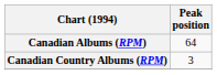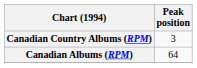rows swapped: Canadian Albums (RPM) <-> Canadian Country Albums (RPM)
